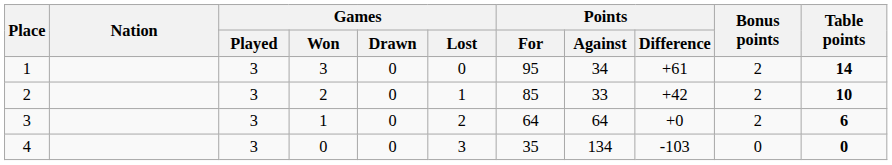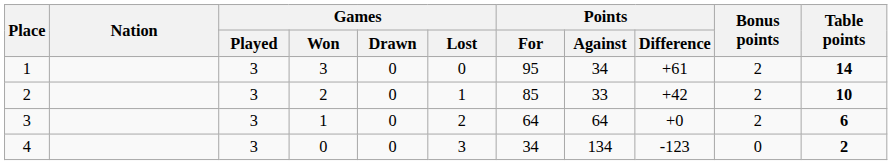4 | Points / For: 35 -> 34
4 | Points / Difference: -103 -> -123
4 | Table points: 0 -> 2
